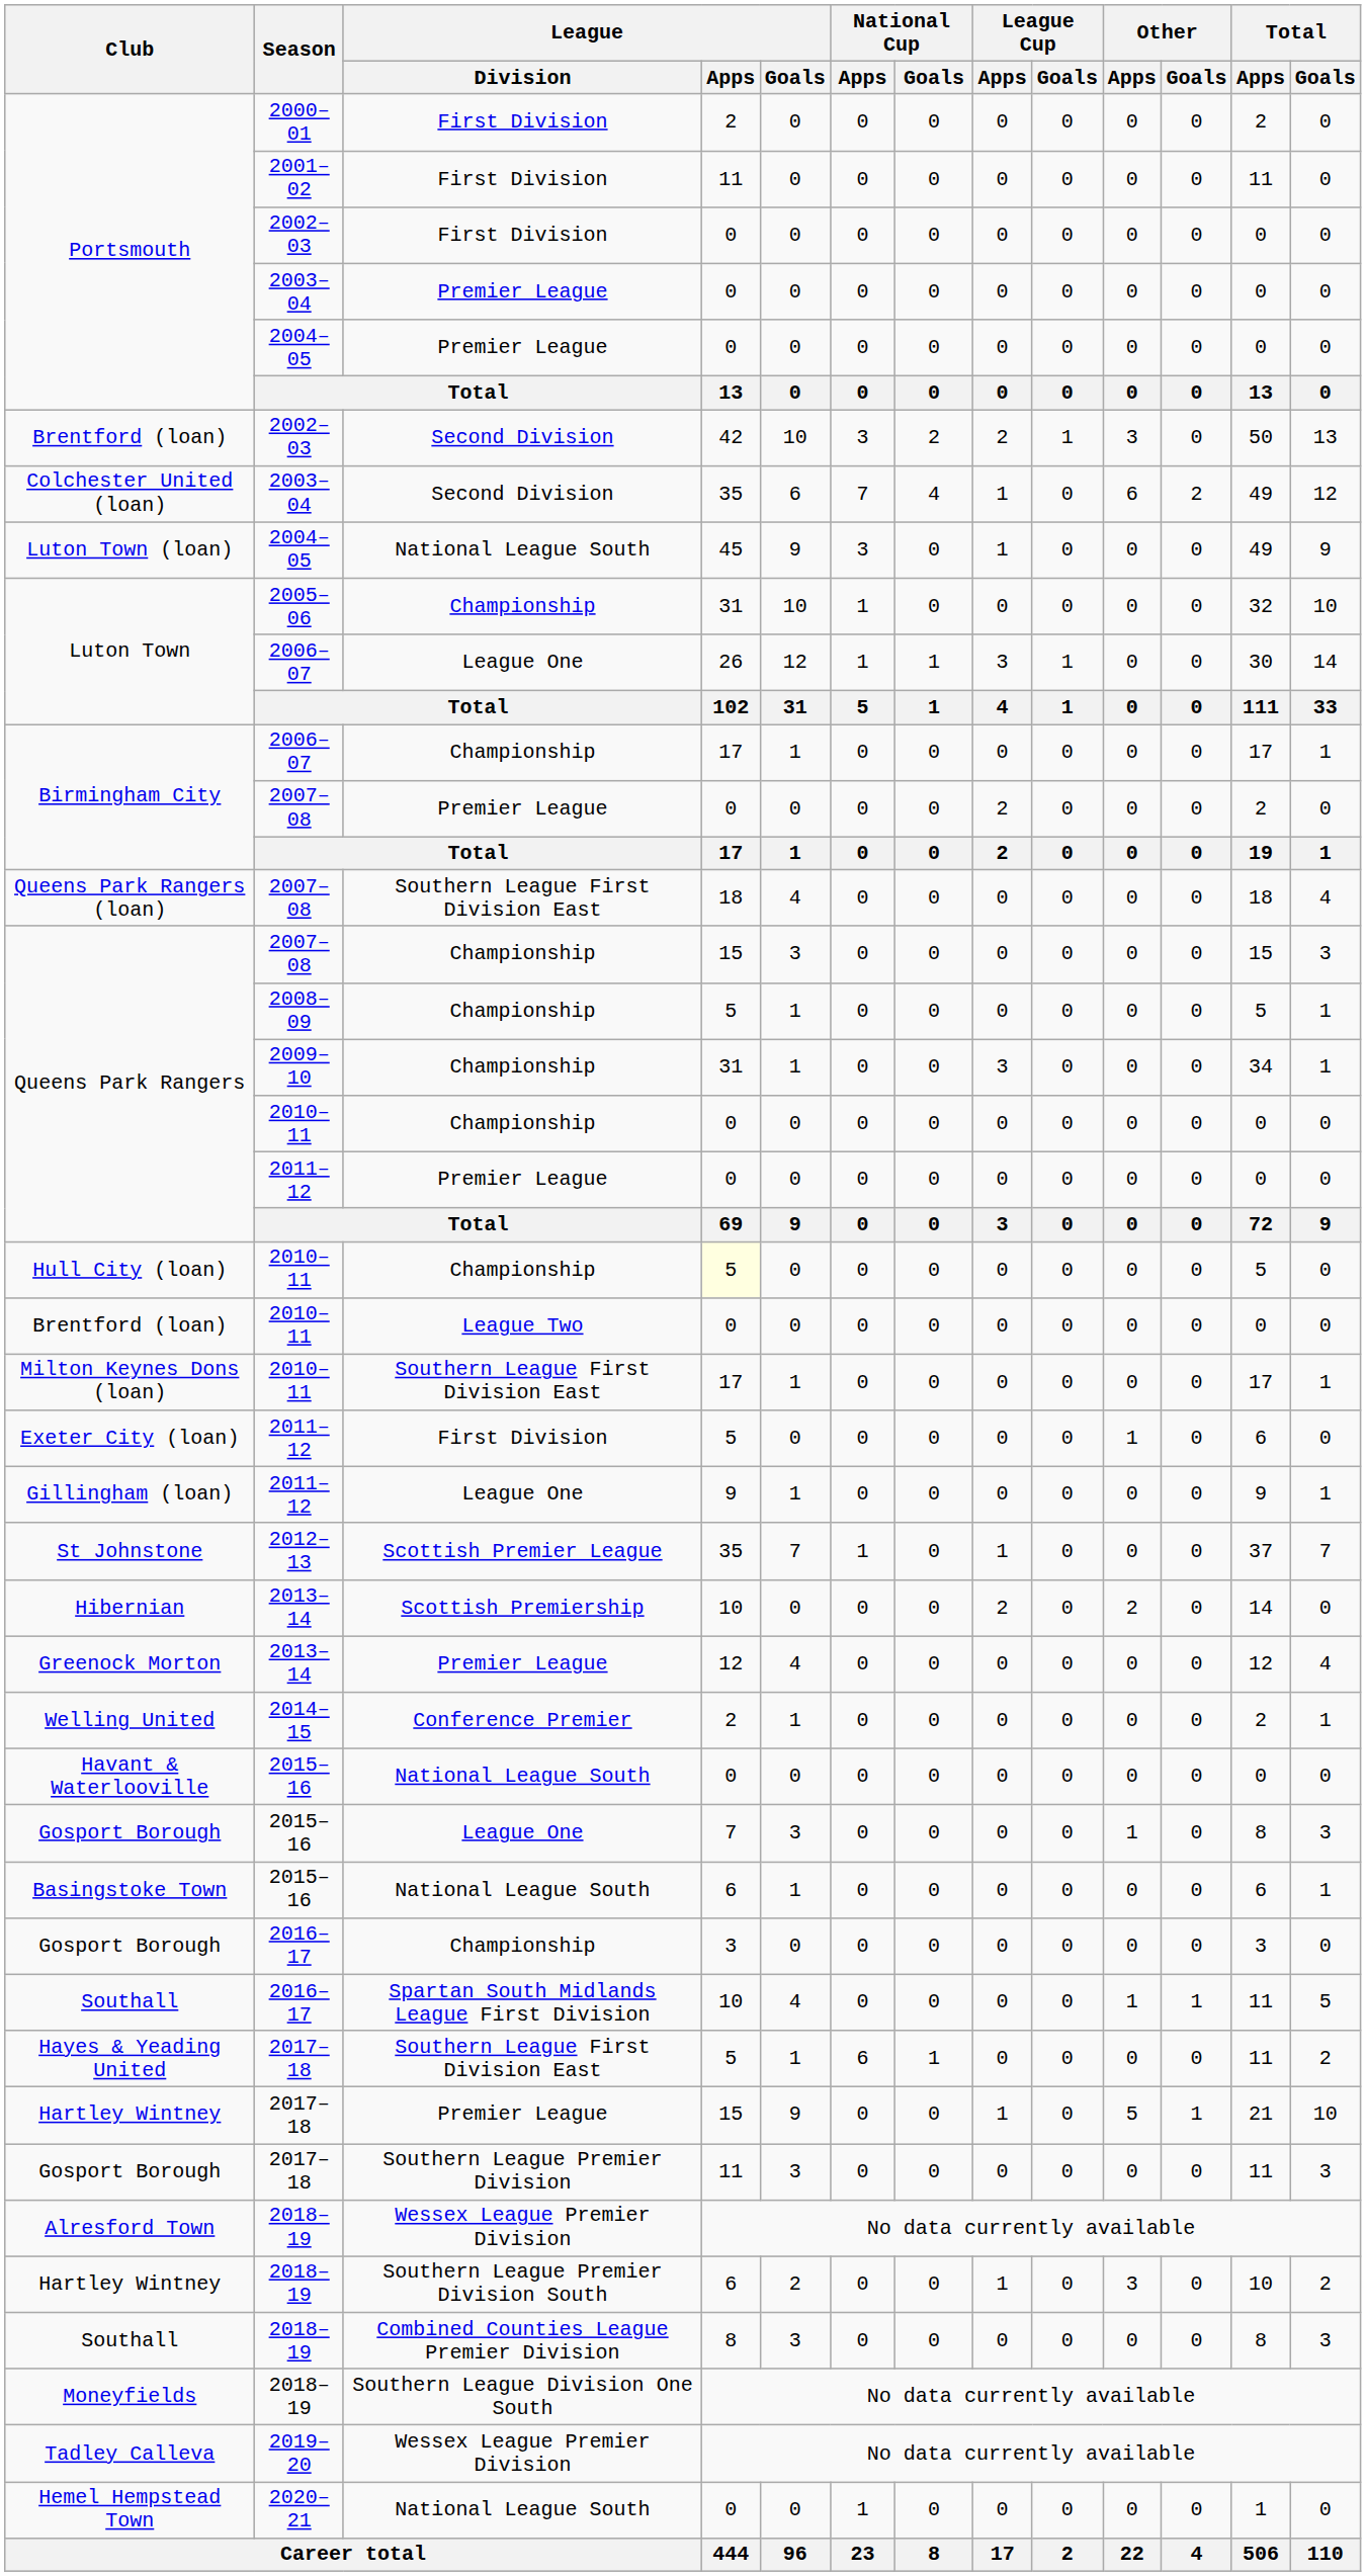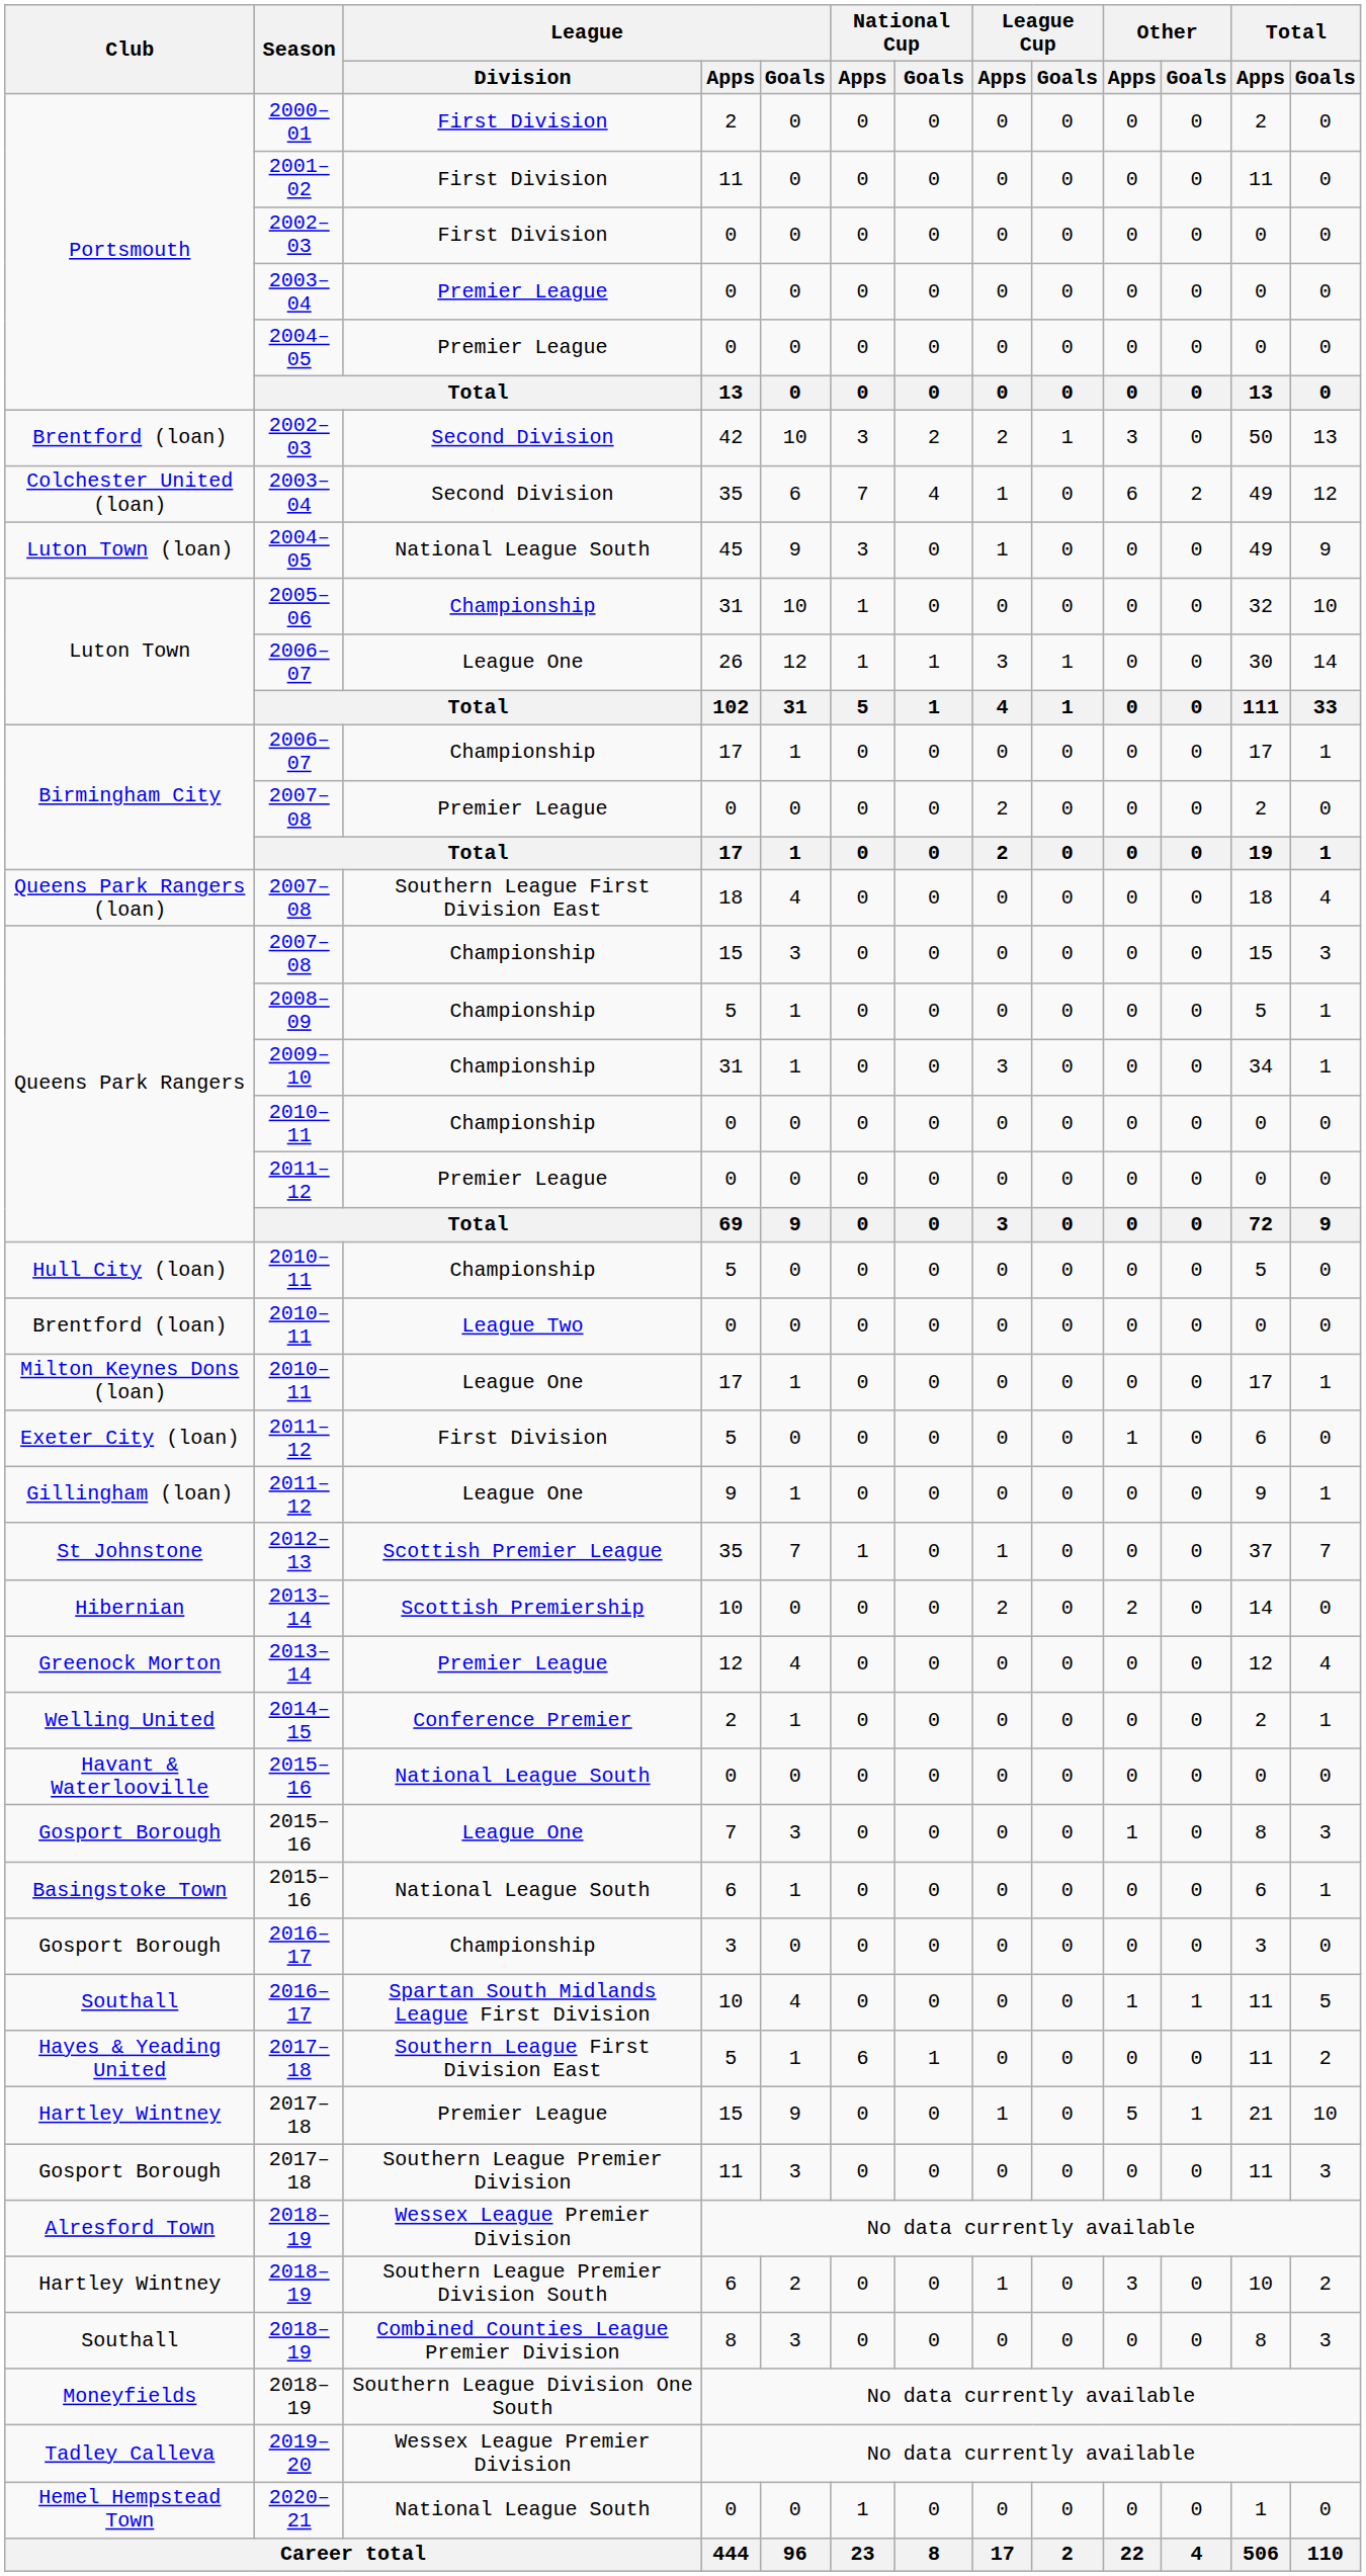Hull City (loan) | League / Apps: lightyellow background -> no background
Milton Keynes Dons (loan) | League / Division: Southern League First Division East -> League One
